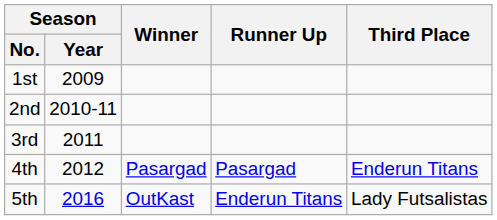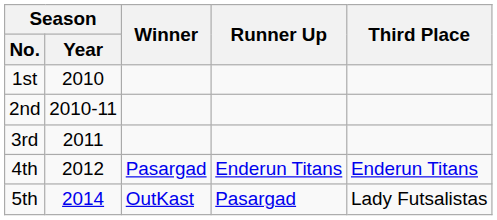1st | Season / Year: 2009 -> 2010
4th | Runner Up: Pasargad -> Enderun Titans
5th | Season / Year: 2016 -> 2014
5th | Runner Up: Enderun Titans -> Pasargad
